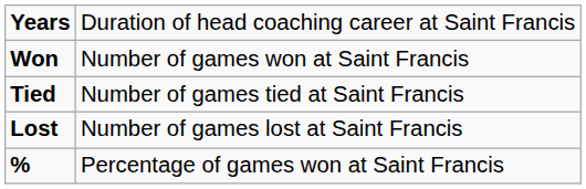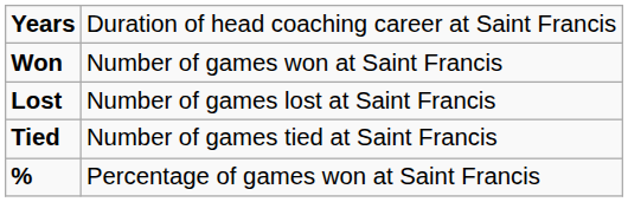rows swapped: Lost <-> Tied
